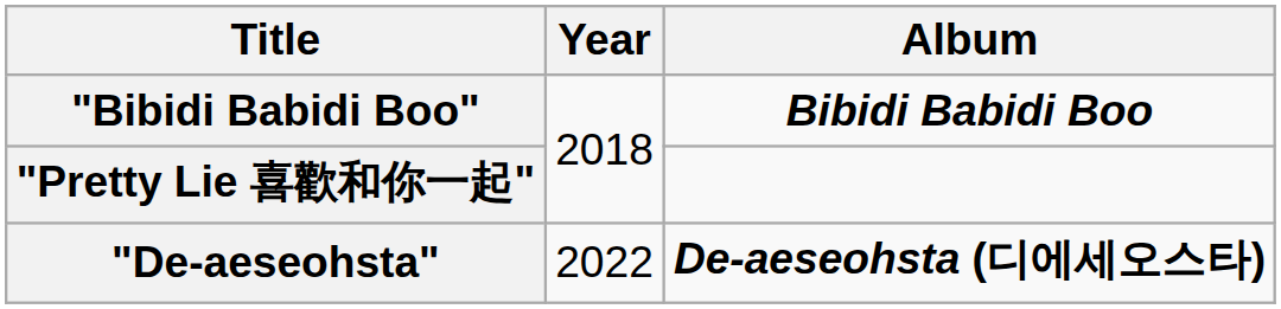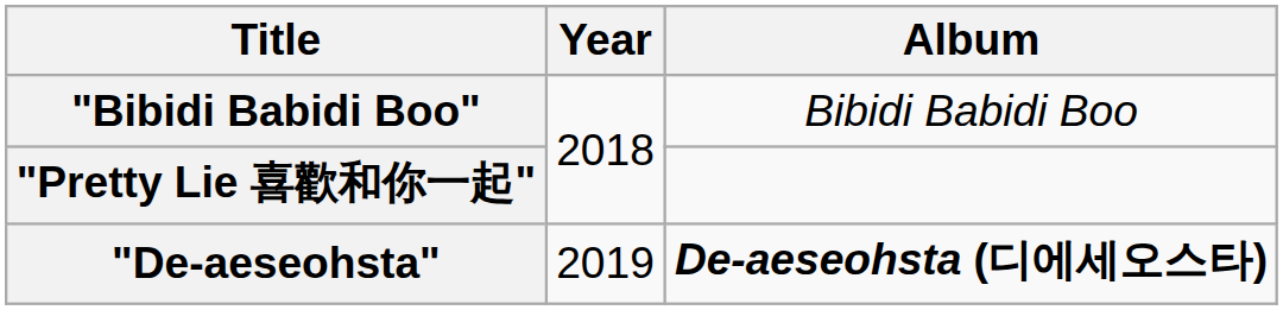"Bibidi Babidi Boo" | Album: bold -> normal
"De-aeseohsta" | Year: 2022 -> 2019
